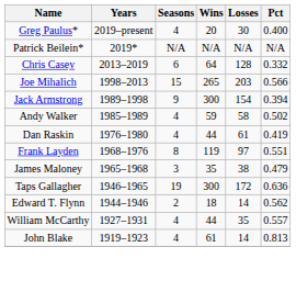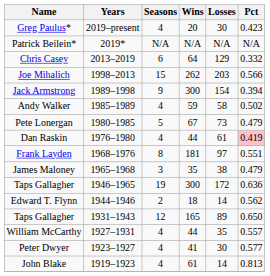Greg Paulus* | Pct: 0.400 -> 0.423
Chris Casey | Losses: 128 -> 129
Joe Mihalich | Wins: 265 -> 262
+ row: Pete Lonergan | 1980–1985 | 5 | 67 | 73 | 0.479
Dan Raskin | Pct: no background -> pink background
Frank Layden | Wins: 119 -> 181
+ row: Taps Gallagher | 1931–1943 | 12 | 165 | 89 | 0.650
+ row: Peter Dwyer | 1923–1927 | 4 | 41 | 30 | 0.577
